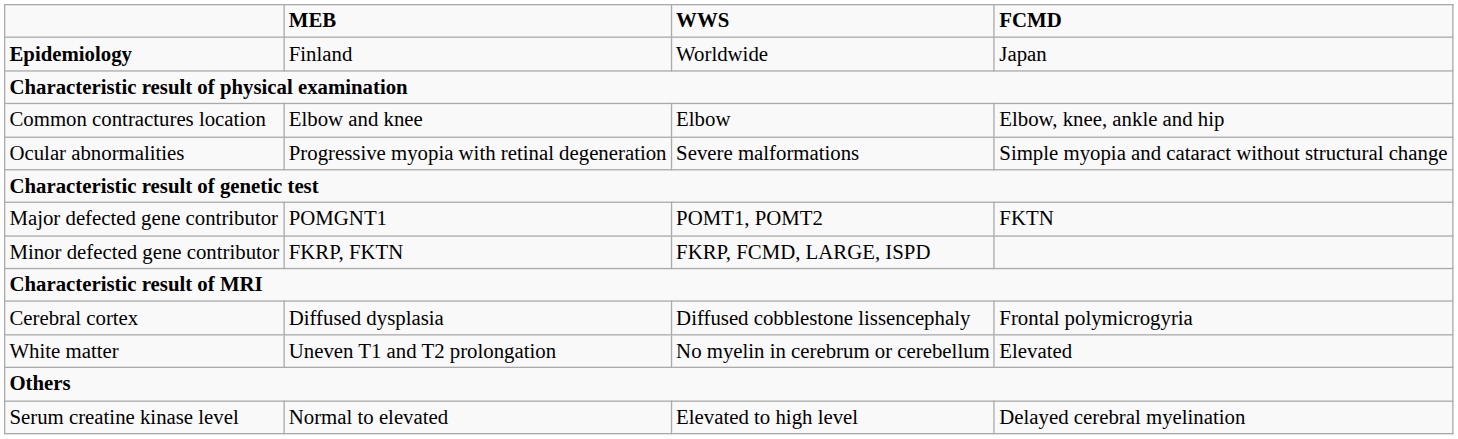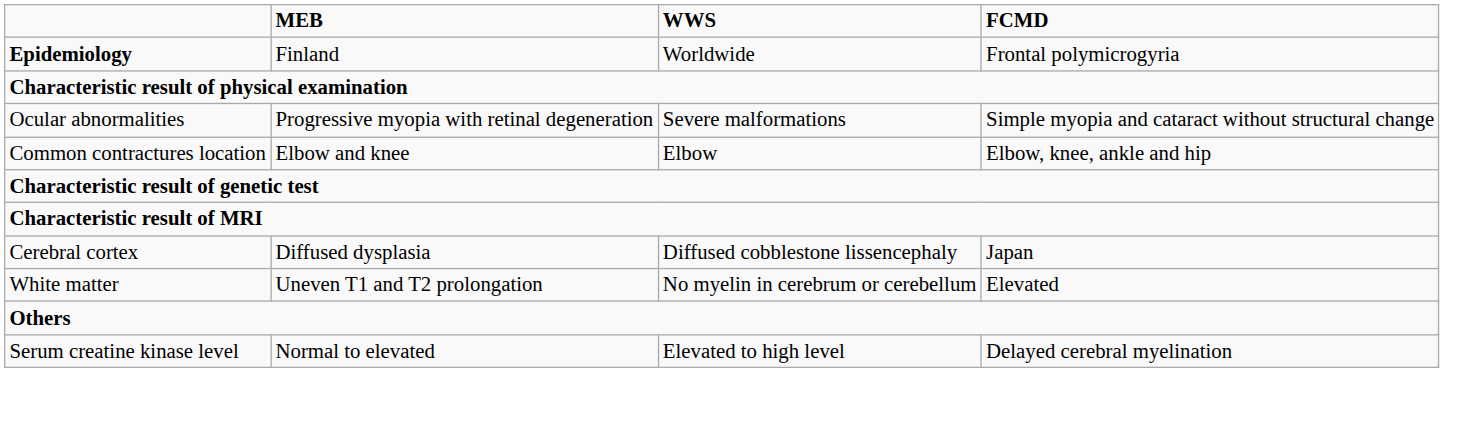Epidemiology | FCMD: Japan -> Frontal polymicrogyria
rows swapped: Ocular abnormalities <-> Common contractures location
- row: Major defected gene contributor | POMGNT1 | POMT1, POMT2 | FKTN
- row: Minor defected gene contributor | FKRP, FKTN | FKRP, FCMD, LARGE, ISPD
Cerebral cortex | FCMD: Frontal polymicrogyria -> Japan
